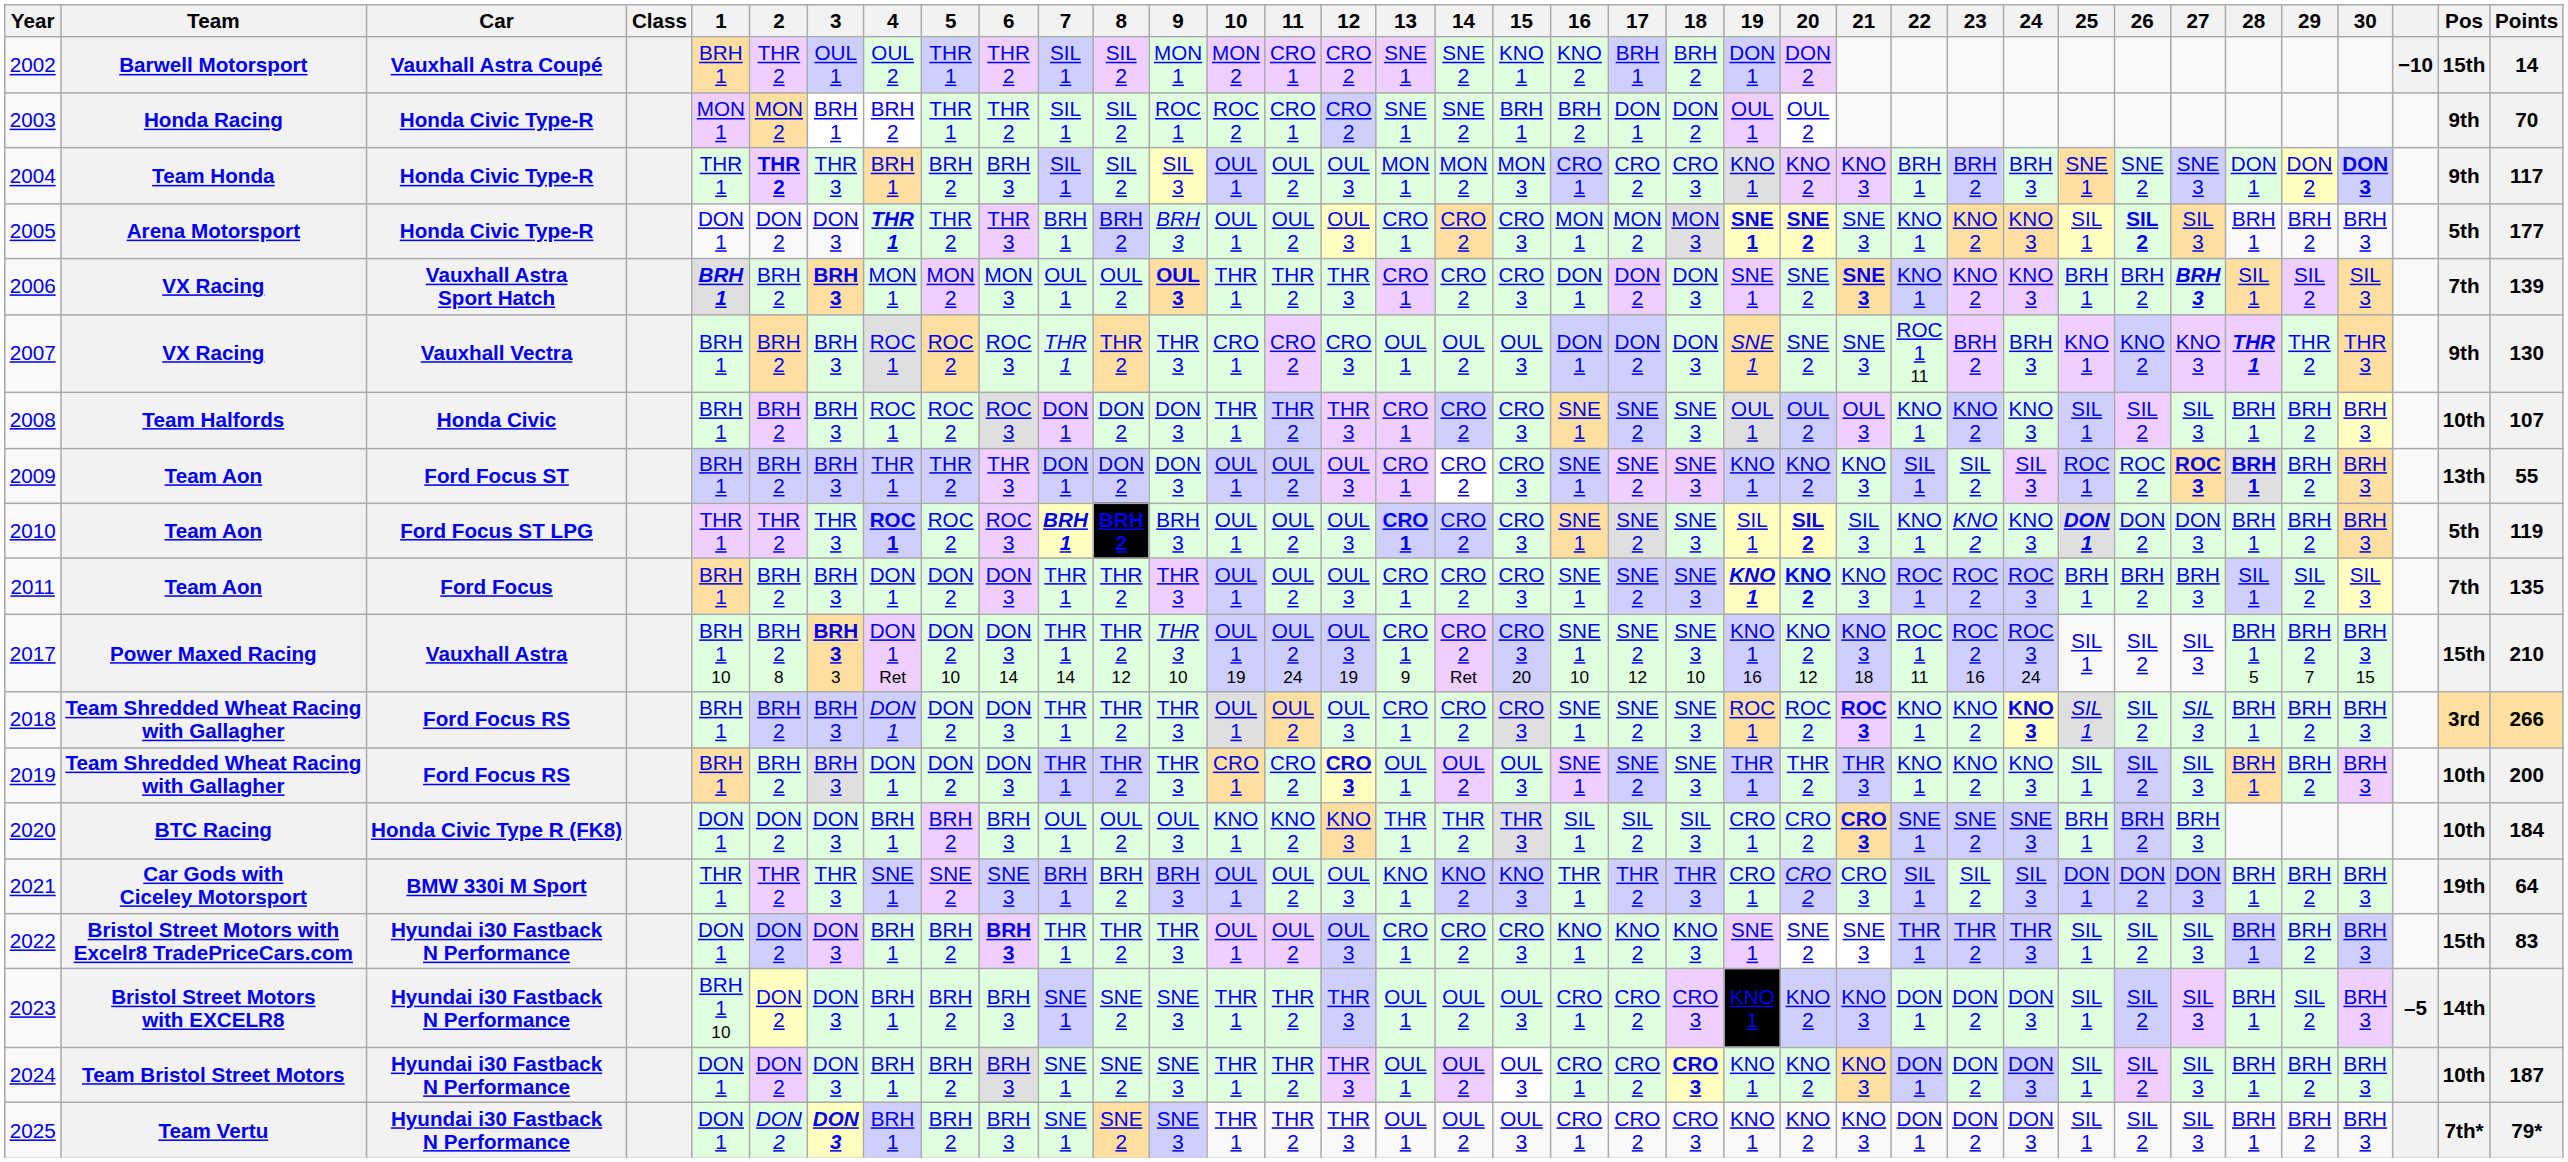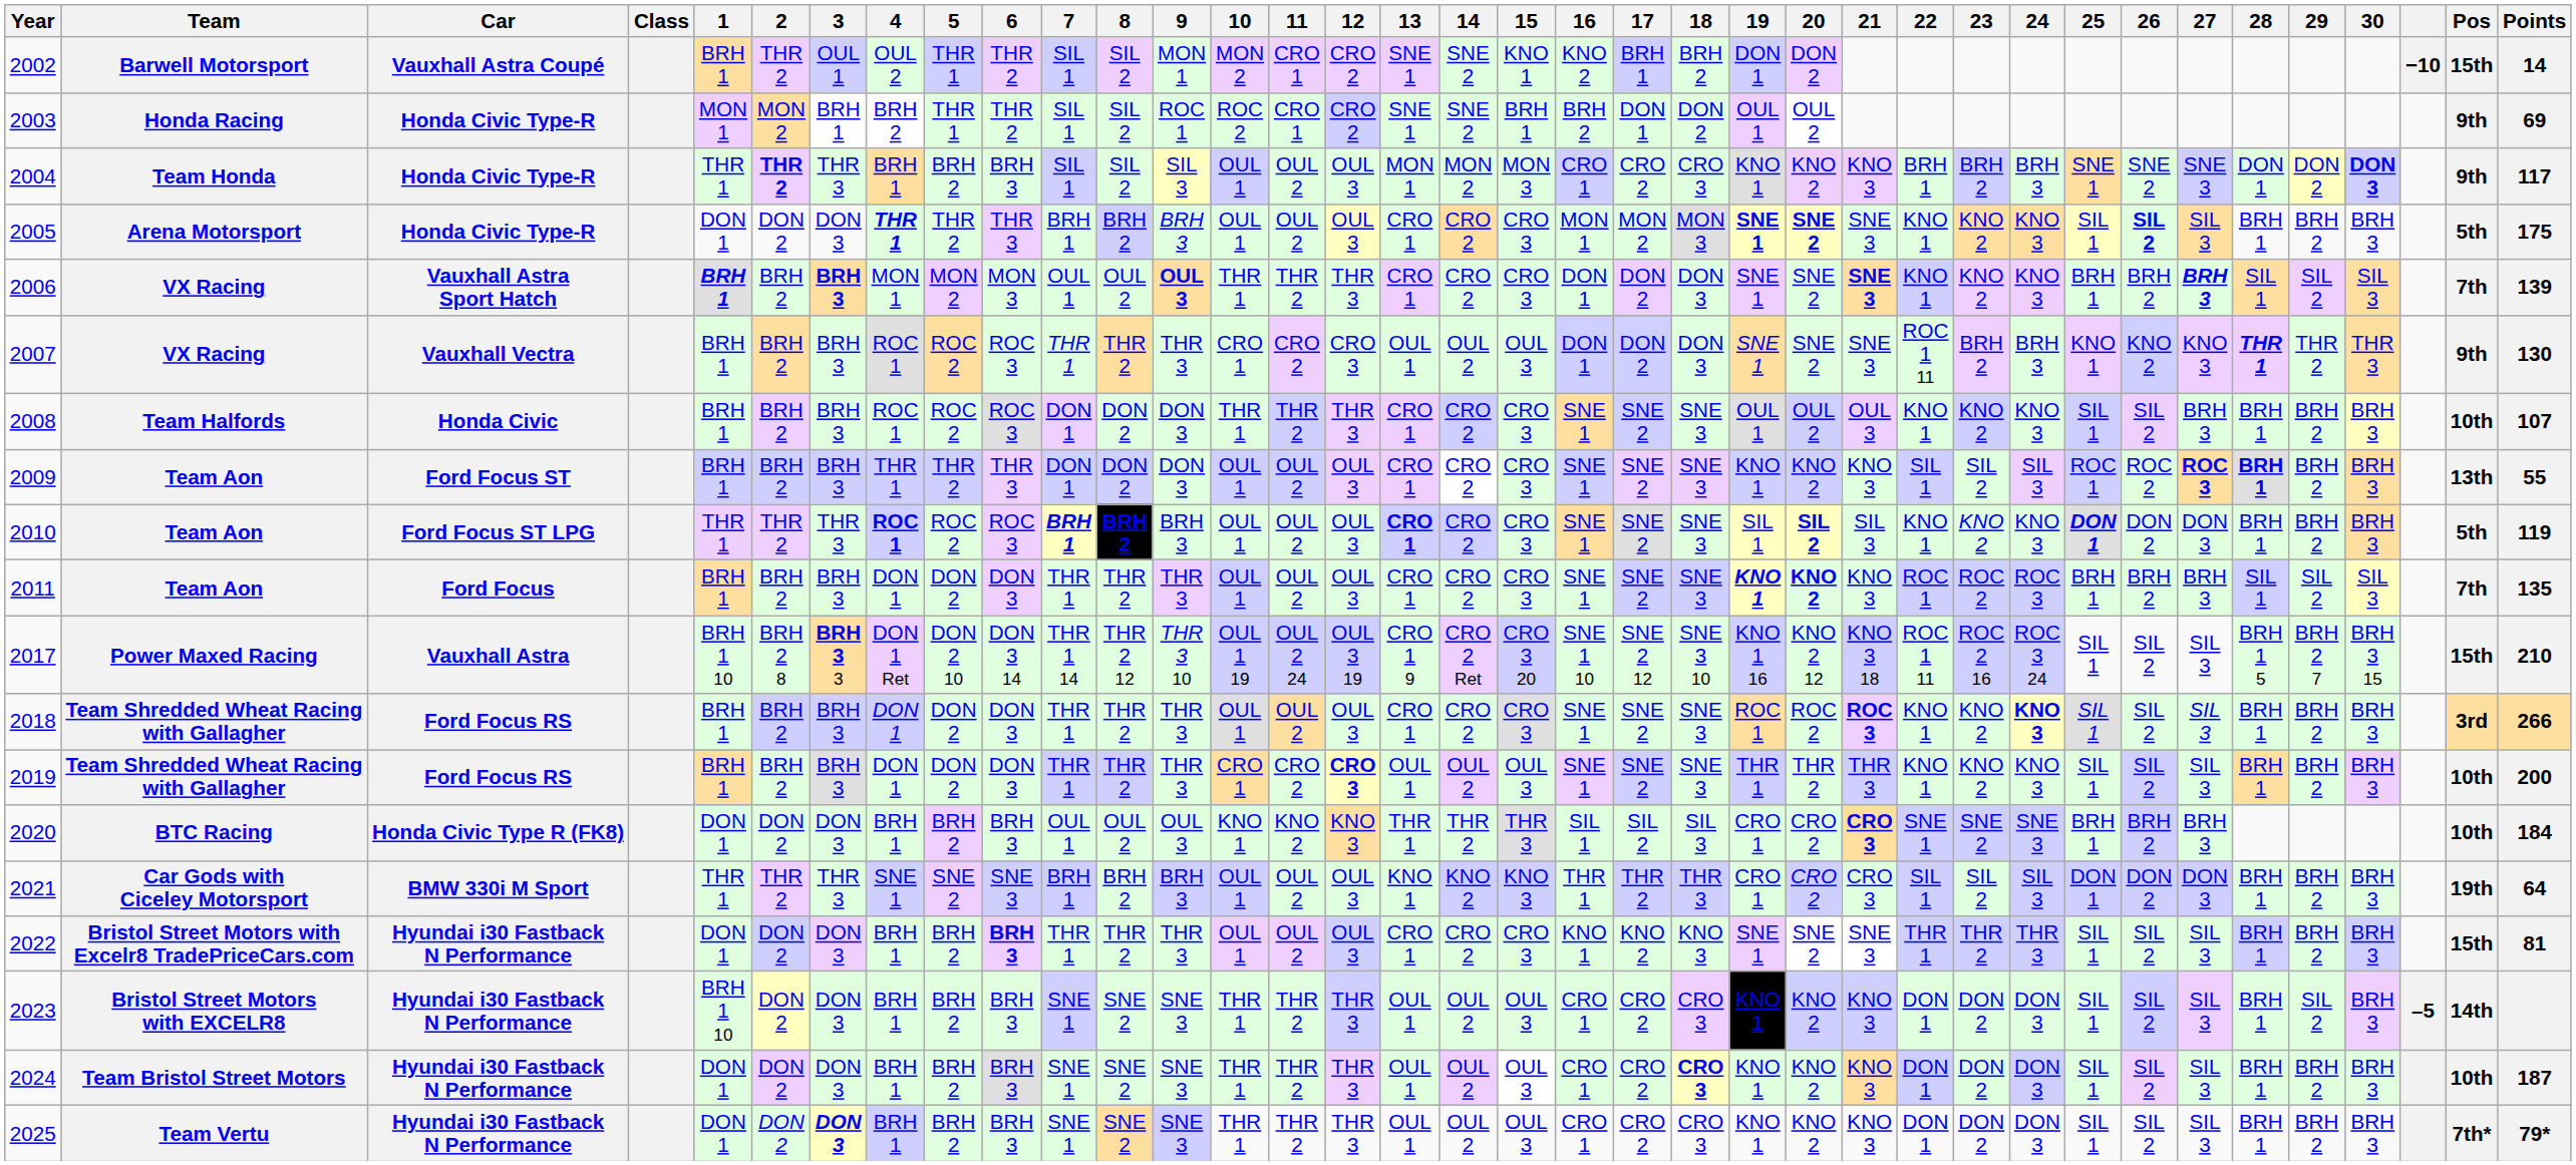2003 | Points: 70 -> 69
2005 | Points: 177 -> 175
2008 | 27: SIL 3 -> BRH 3
2022 | Points: 83 -> 81
